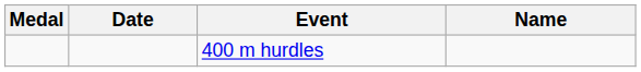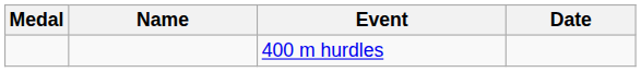columns swapped: Name <-> Date
